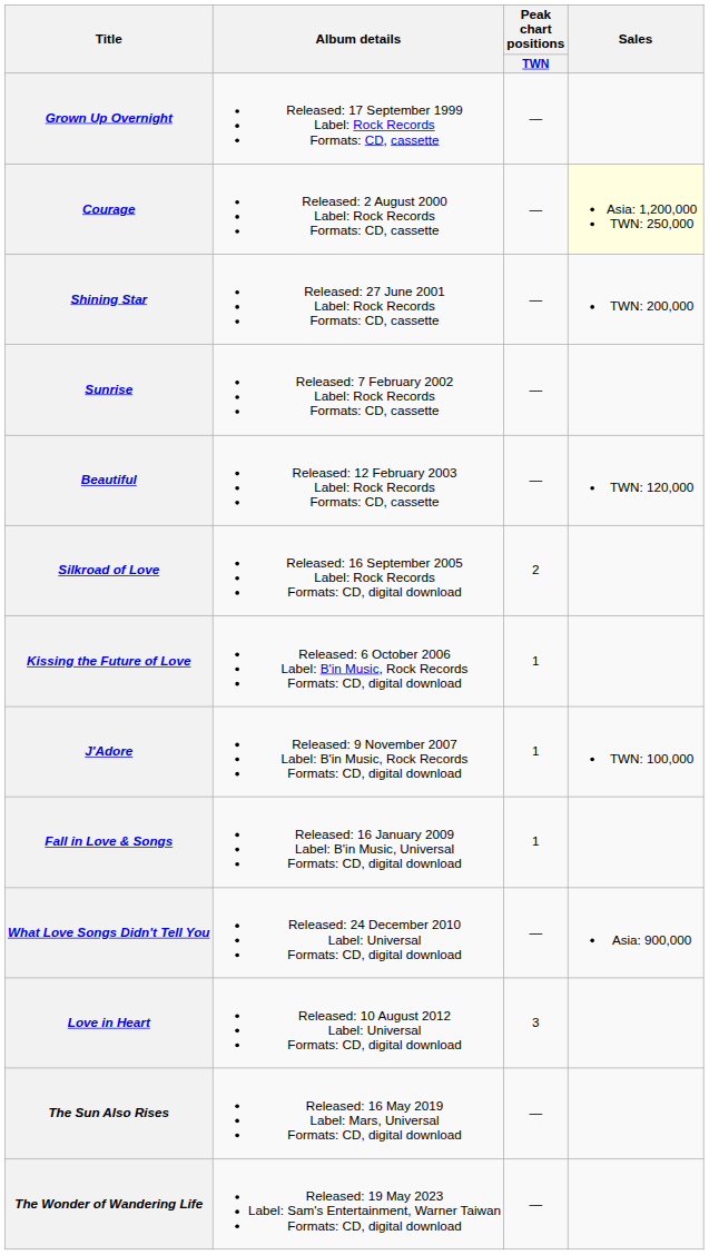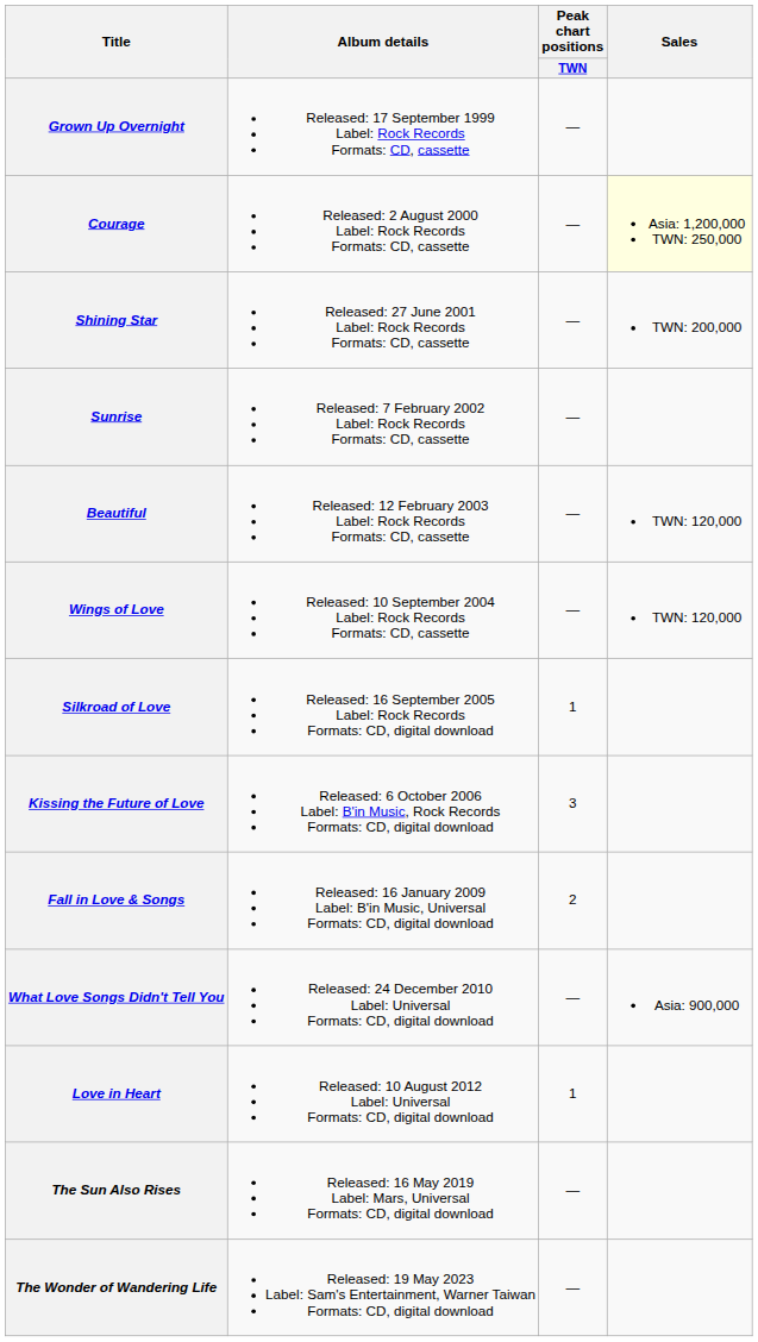+ row: Wings of Love | Released: 10 September 2004 Label: Rock Records Formats: CD, cassette | — | TWN: 120,000
Silkroad of Love | Peak chart positions / TWN: 2 -> 1
Kissing the Future of Love | Peak chart positions / TWN: 1 -> 3
- row: J'Adore | Released: 9 November 2007 Label: B'in Music, Rock Records Formats: CD, digital download | 1 | TWN: 100,000
Fall in Love & Songs | Peak chart positions / TWN: 1 -> 2
Love in Heart | Peak chart positions / TWN: 3 -> 1
